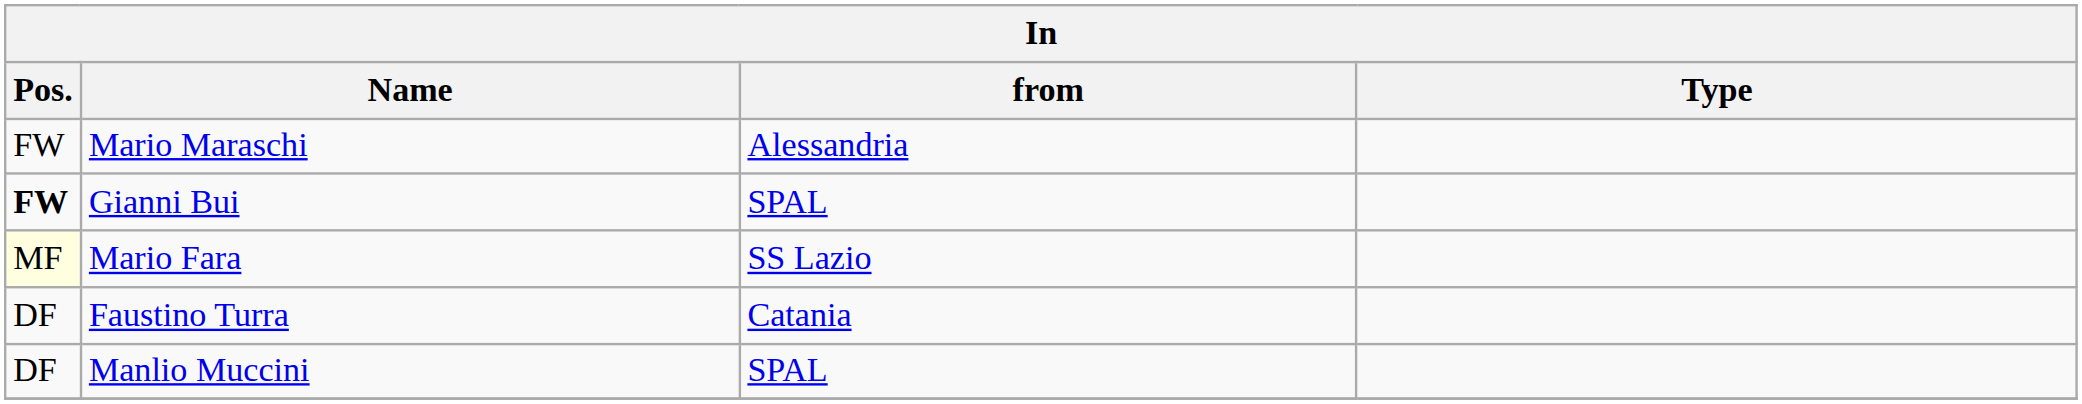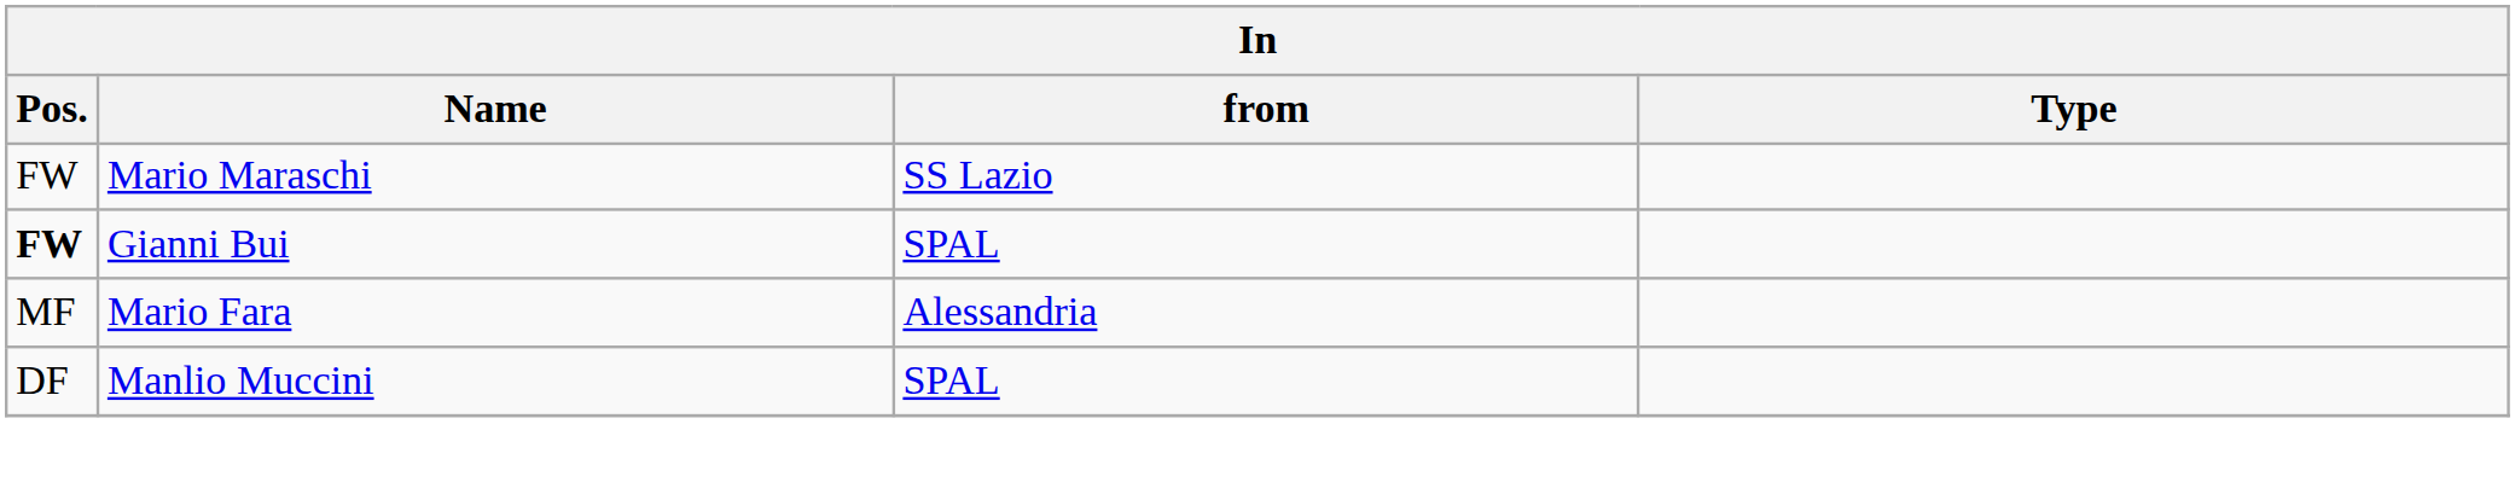Mario Maraschi | from: Alessandria -> SS Lazio
Mario Fara | Pos.: lightyellow background -> no background
Mario Fara | from: SS Lazio -> Alessandria
- row: DF | Faustino Turra | Catania
